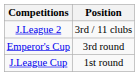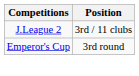- row: J.League Cup | 1st round
